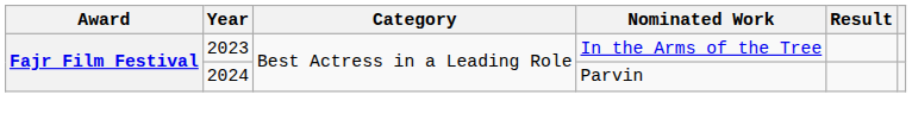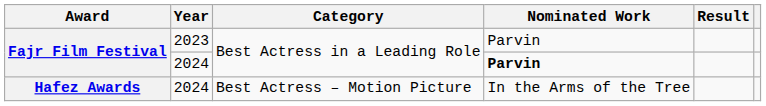Fajr Film Festival / 2023 | Nominated Work: In the Arms of the Tree -> Parvin
Fajr Film Festival / 2024 | Nominated Work: normal -> bold
+ row: Hafez Awards | 2024 | Best Actress – Motion Picture | In the Arms of the Tree
